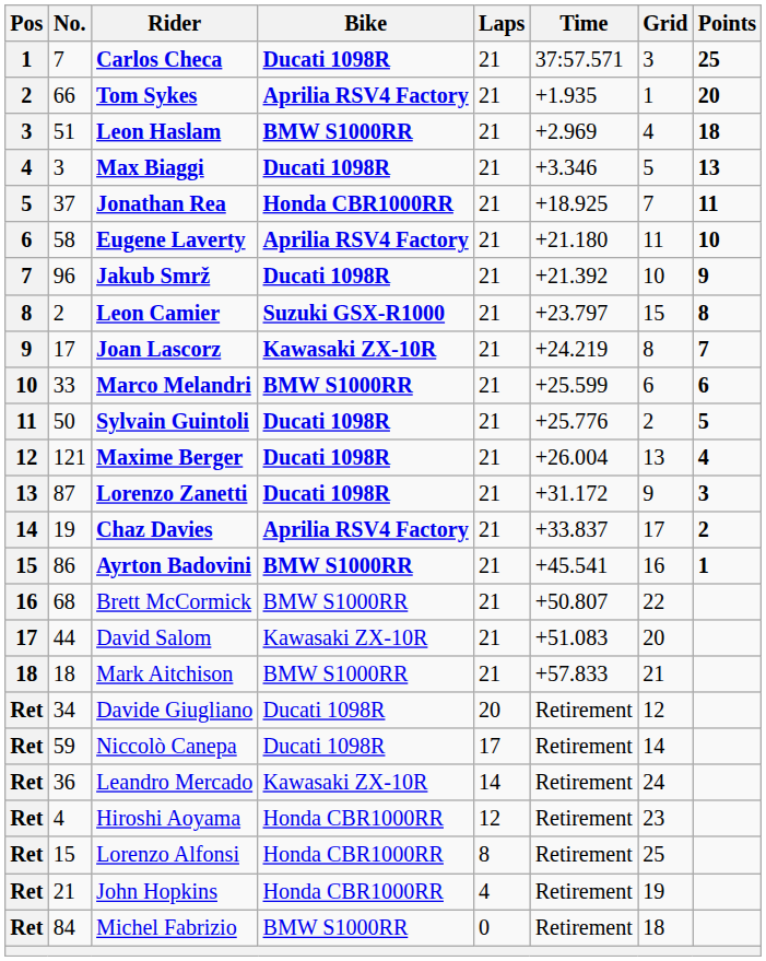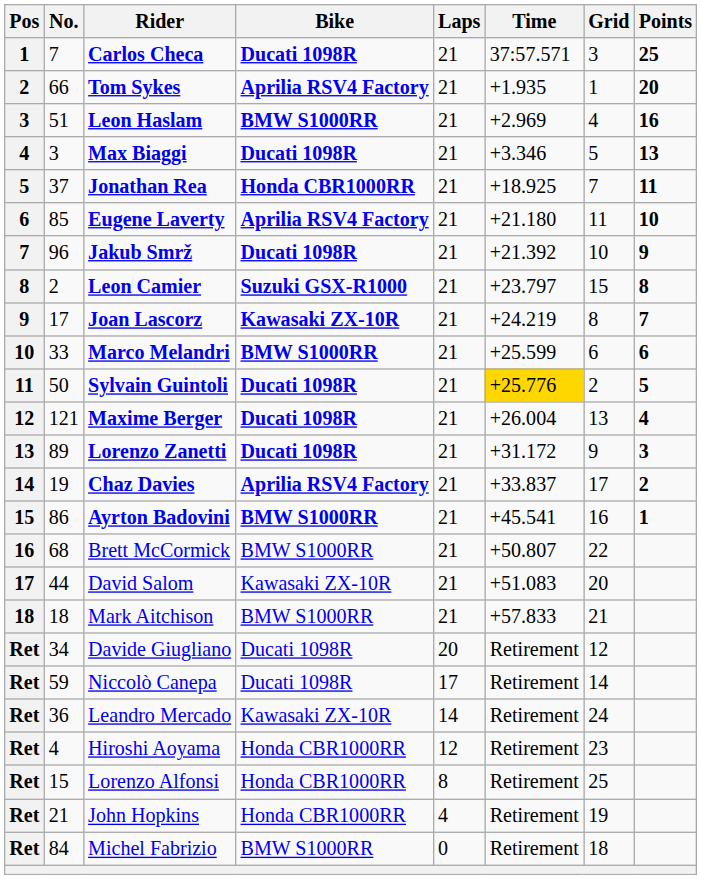Leon Haslam | Points: 18 -> 16
Eugene Laverty | No.: 58 -> 85
Sylvain Guintoli | Time: no background -> gold background
Lorenzo Zanetti | No.: 87 -> 89
